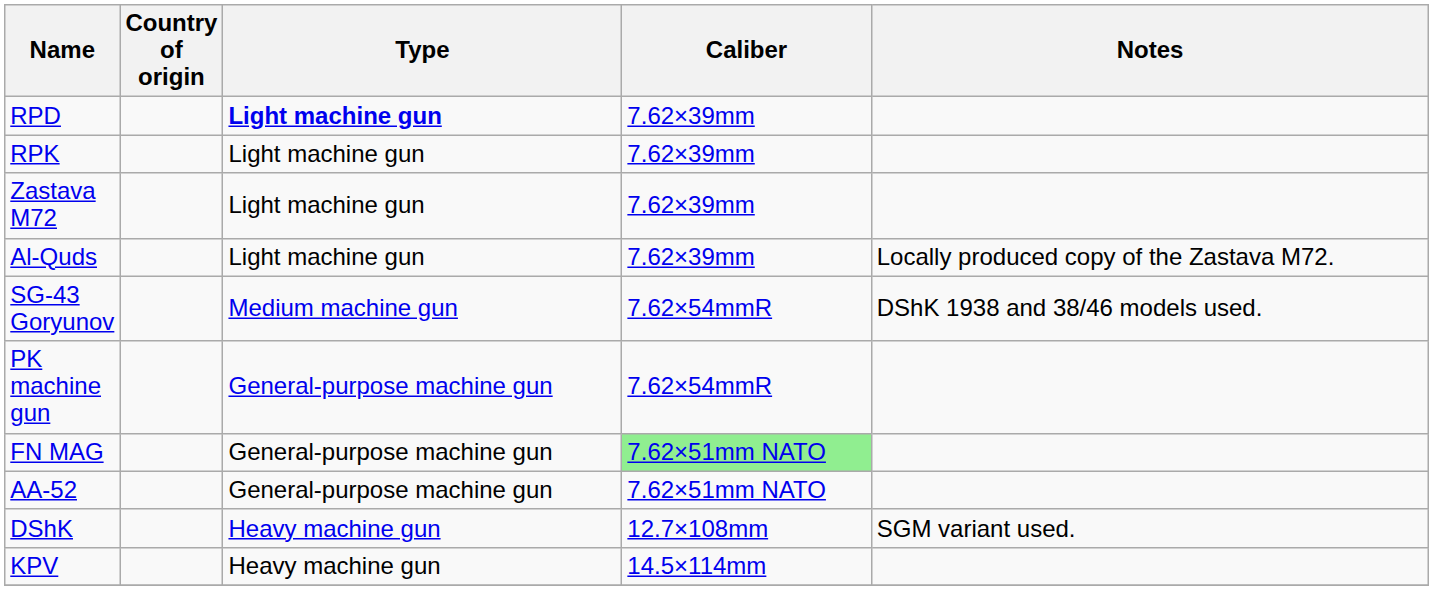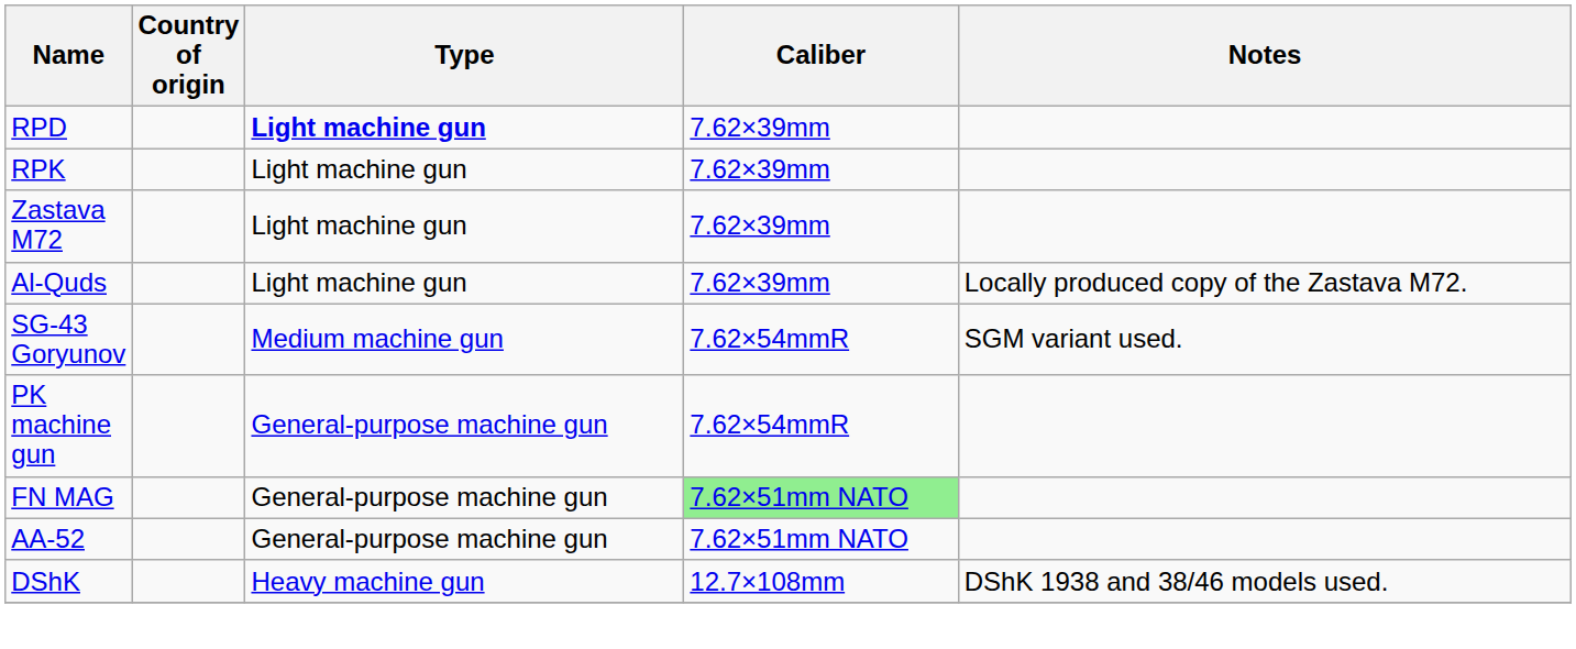SG-43 Goryunov | Notes: DShK 1938 and 38/46 models used. -> SGM variant used.
DShK | Notes: SGM variant used. -> DShK 1938 and 38/46 models used.
- row: KPV | Heavy machine gun | 14.5×114mm
